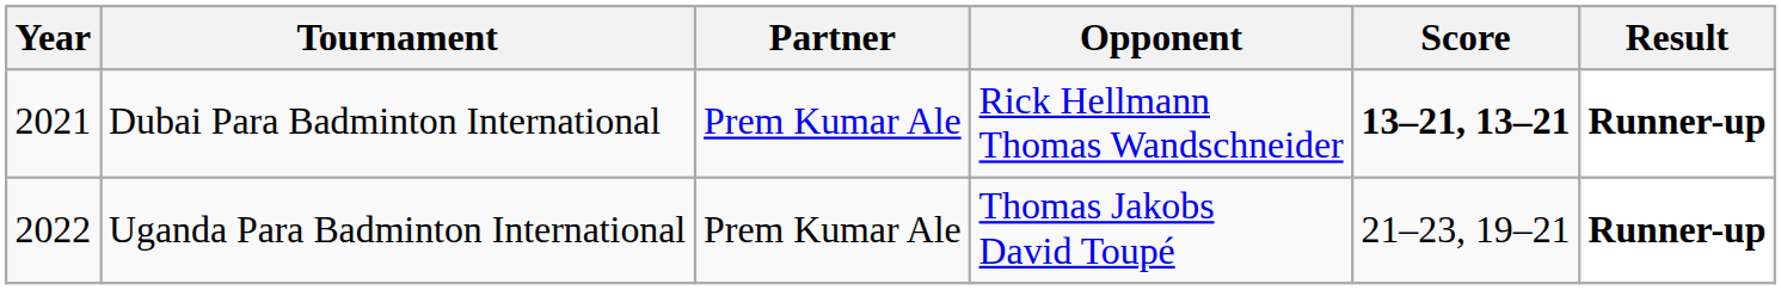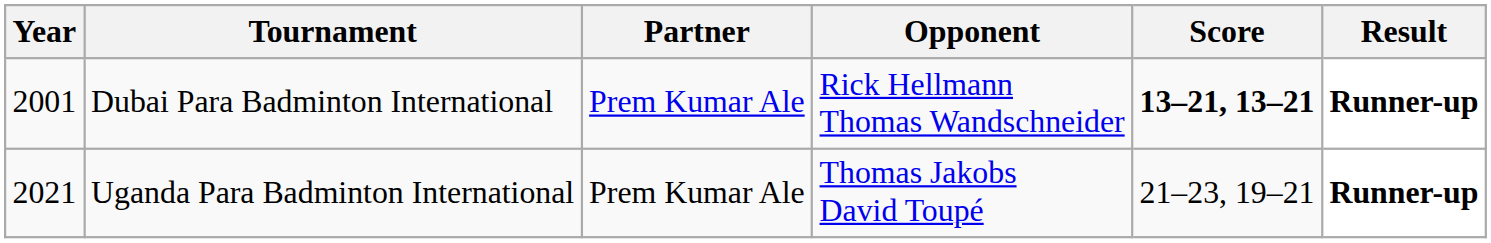Dubai Para Badminton International | Year: 2021 -> 2001
Uganda Para Badminton International | Year: 2022 -> 2021
